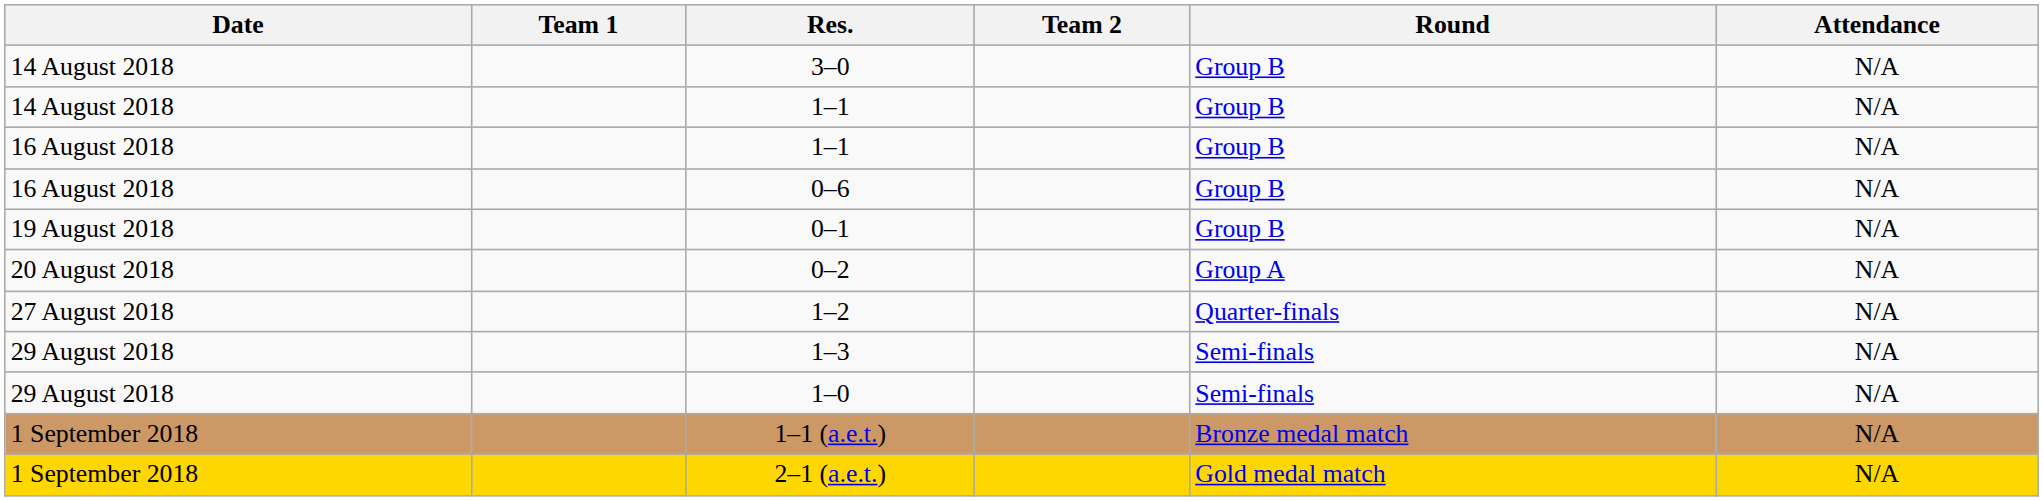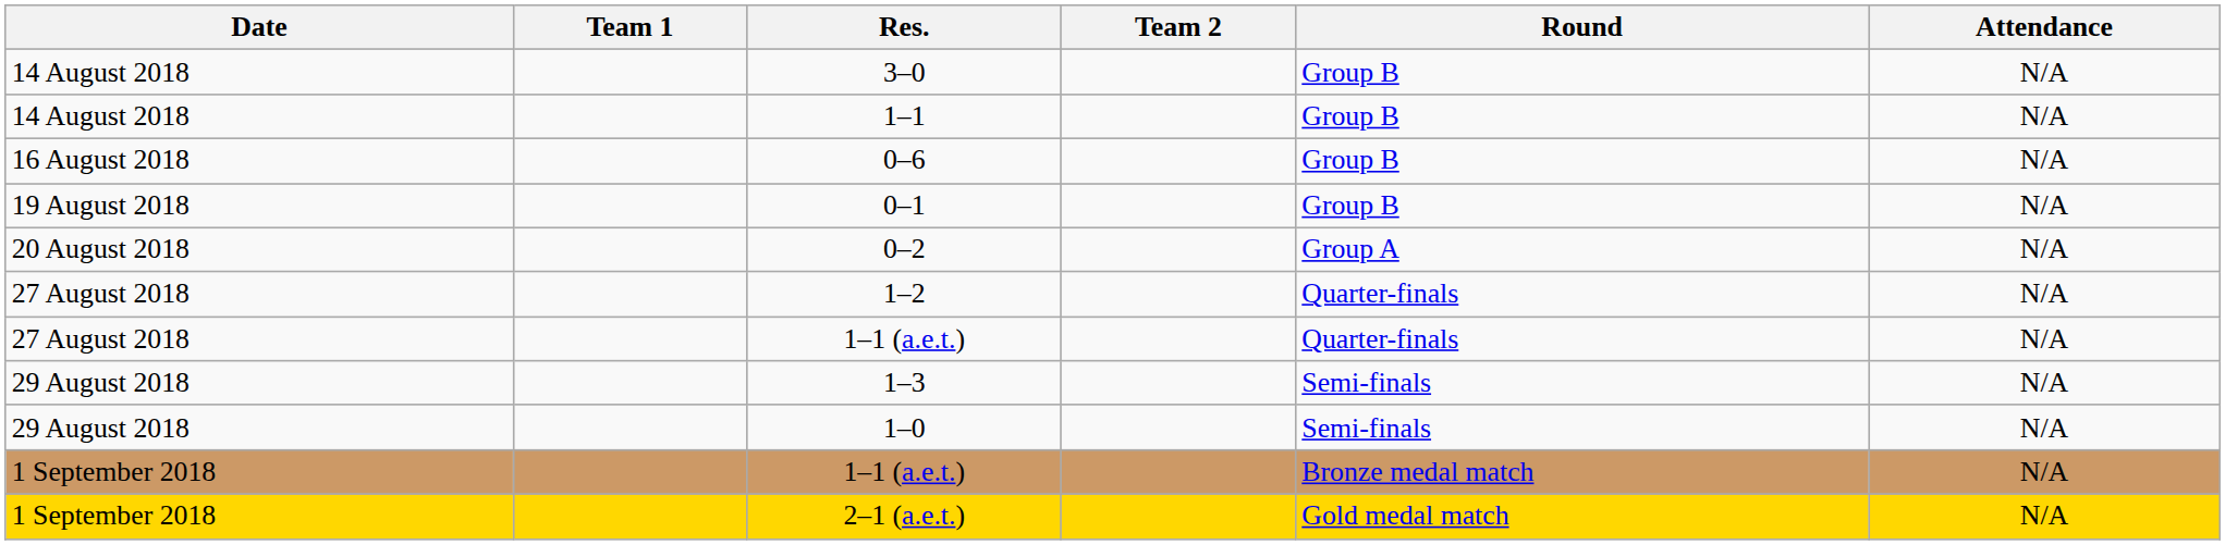- row: 16 August 2018 | 1–1 | Group B | N/A
+ row: 27 August 2018 | 1–1 (a.e.t.) | Quarter-finals | N/A
